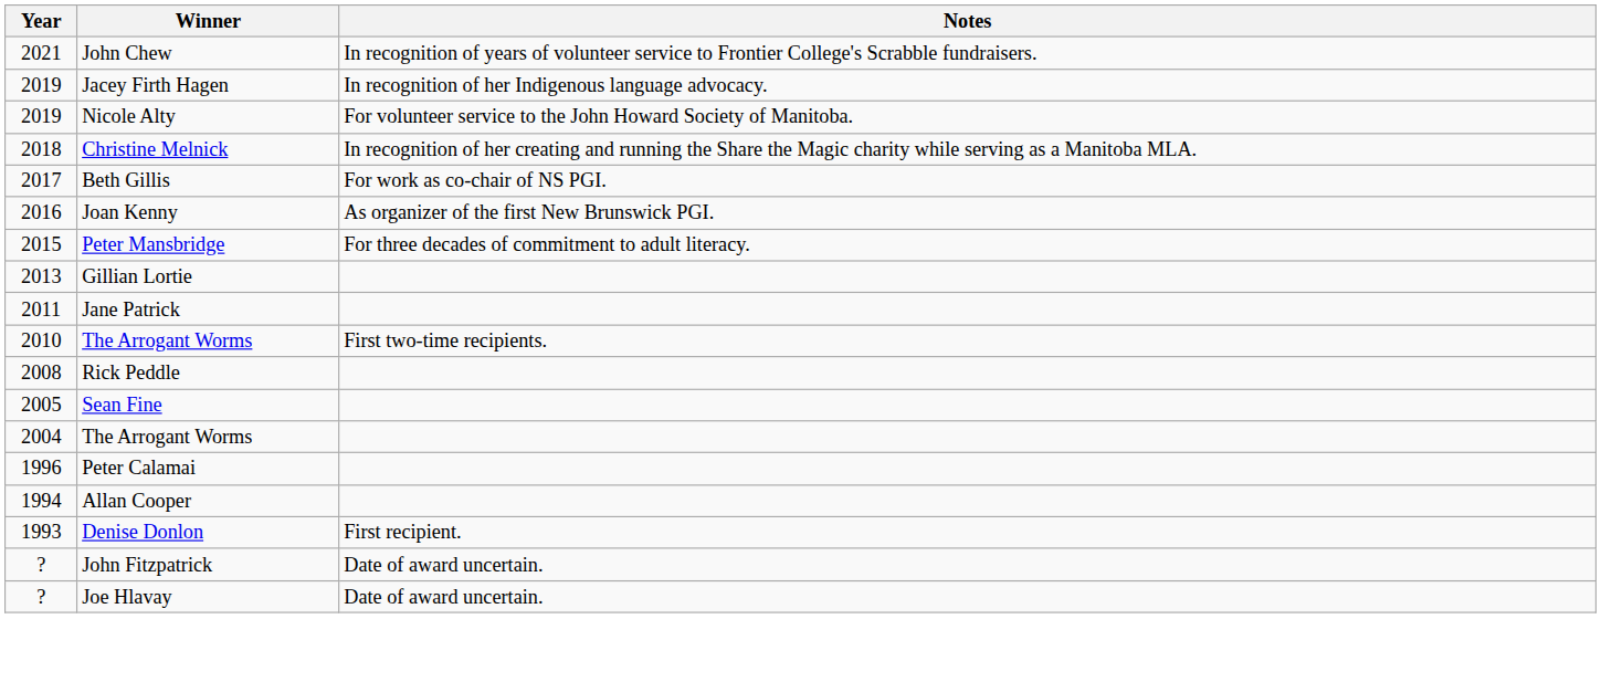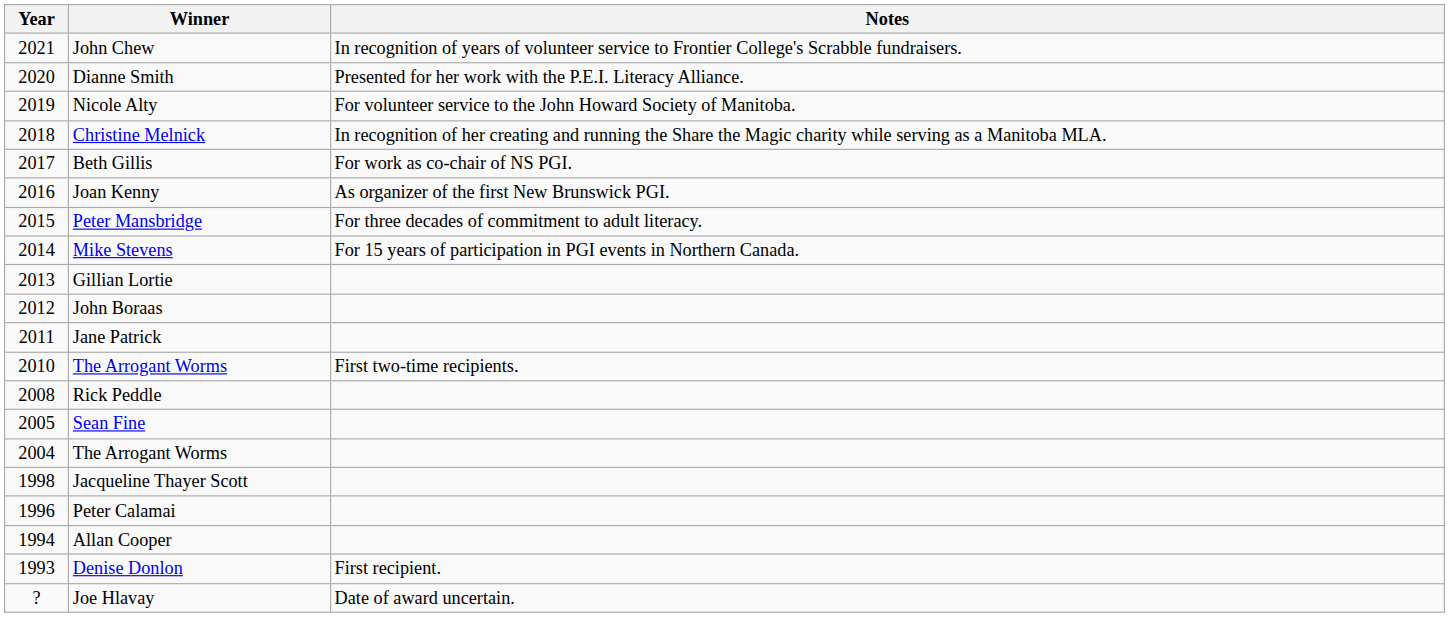+ row: 2020 | Dianne Smith | Presented for her work with the P.E.I. Literacy Alliance.
- row: 2019 | Jacey Firth Hagen | In recognition of her Indigenous language advocacy.
+ row: 2014 | Mike Stevens | For 15 years of participation in PGI events in Northern Canada.
+ row: 2012 | John Boraas
+ row: 1998 | Jacqueline Thayer Scott
- row: ? | John Fitzpatrick | Date of award uncertain.
